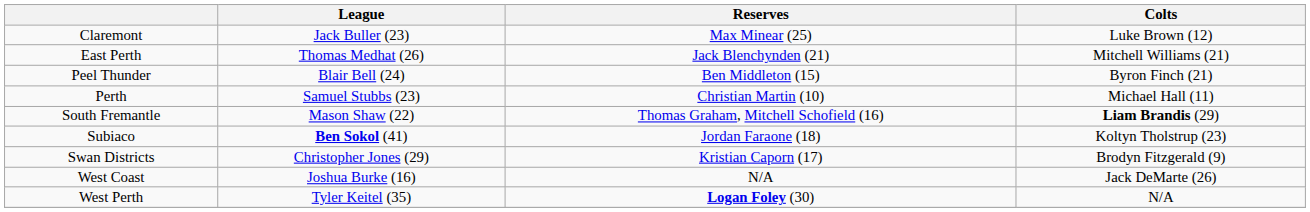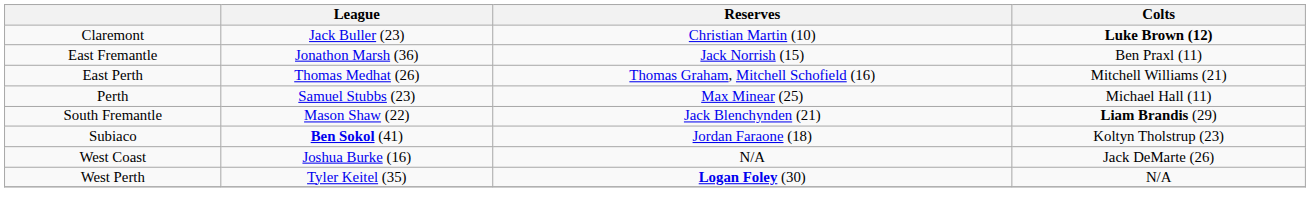Claremont | Reserves: Max Minear (25) -> Christian Martin (10)
Claremont | Colts: normal -> bold
+ row: East Fremantle | Jonathon Marsh (36) | Jack Norrish (15) | Ben Praxl (11)
East Perth | Reserves: Jack Blenchynden (21) -> Thomas Graham, Mitchell Schofield (16)
- row: Peel Thunder | Blair Bell (24) | Ben Middleton (15) | Byron Finch (21)
Perth | Reserves: Christian Martin (10) -> Max Minear (25)
South Fremantle | Reserves: Thomas Graham, Mitchell Schofield (16) -> Jack Blenchynden (21)
- row: Swan Districts | Christopher Jones (29) | Kristian Caporn (17) | Brodyn Fitzgerald (9)
